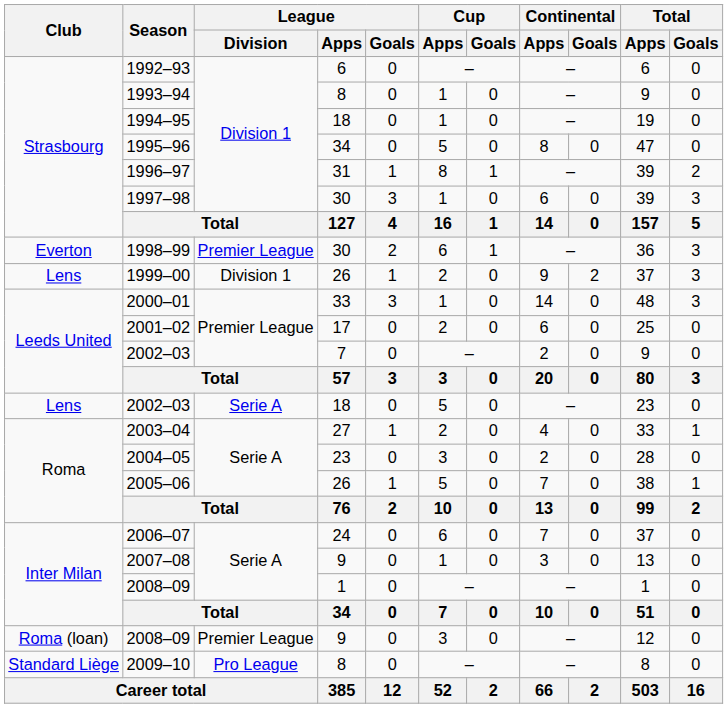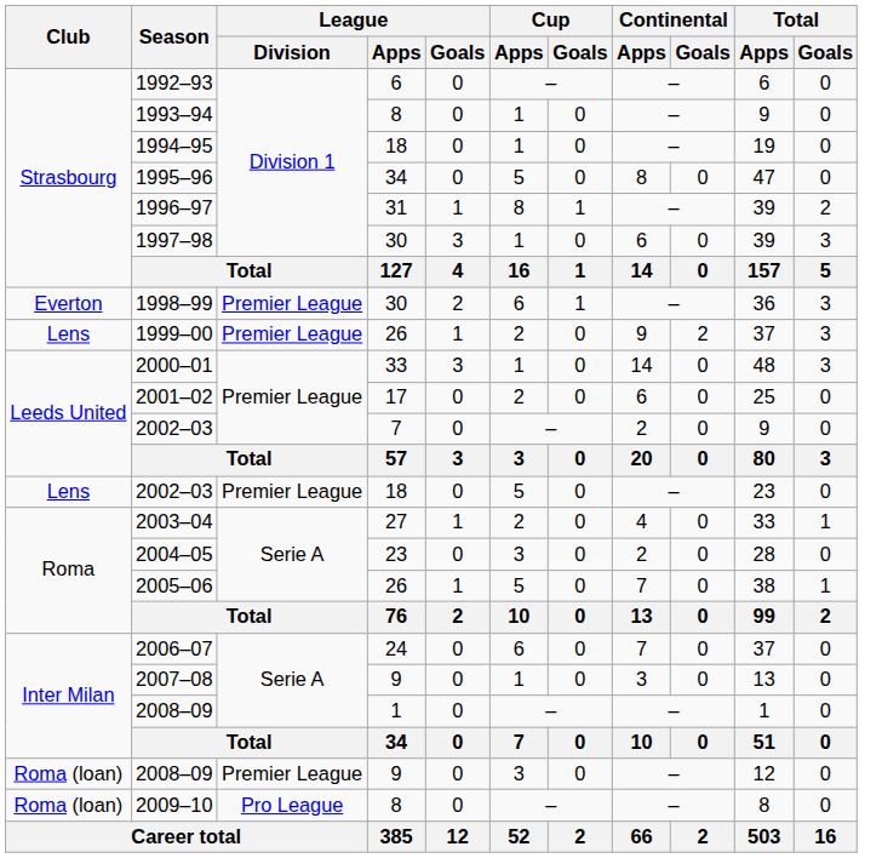1999–00 | League / Division: Division 1 -> Premier League
2002–03 / 18 | League / Division: Serie A -> Premier League
2009–10 | Club: Standard Liège -> Roma (loan)
